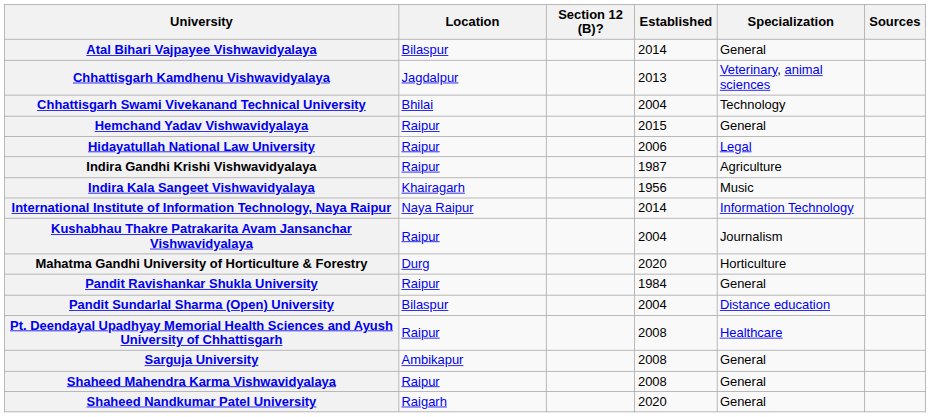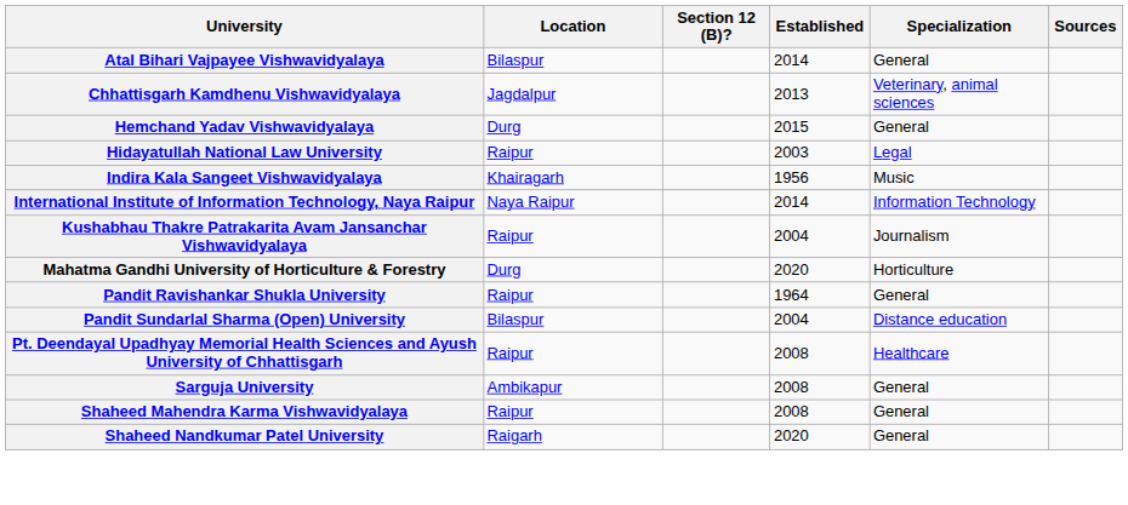- row: Chhattisgarh Swami Vivekanand Technical University | Bhilai | 2004 | Technology
Hemchand Yadav Vishwavidyalaya | Location: Raipur -> Durg
Hidayatullah National Law University | Established: 2006 -> 2003
- row: Indira Gandhi Krishi Vishwavidyalaya | Raipur | 1987 | Agriculture
Pandit Ravishankar Shukla University | Established: 1984 -> 1964
